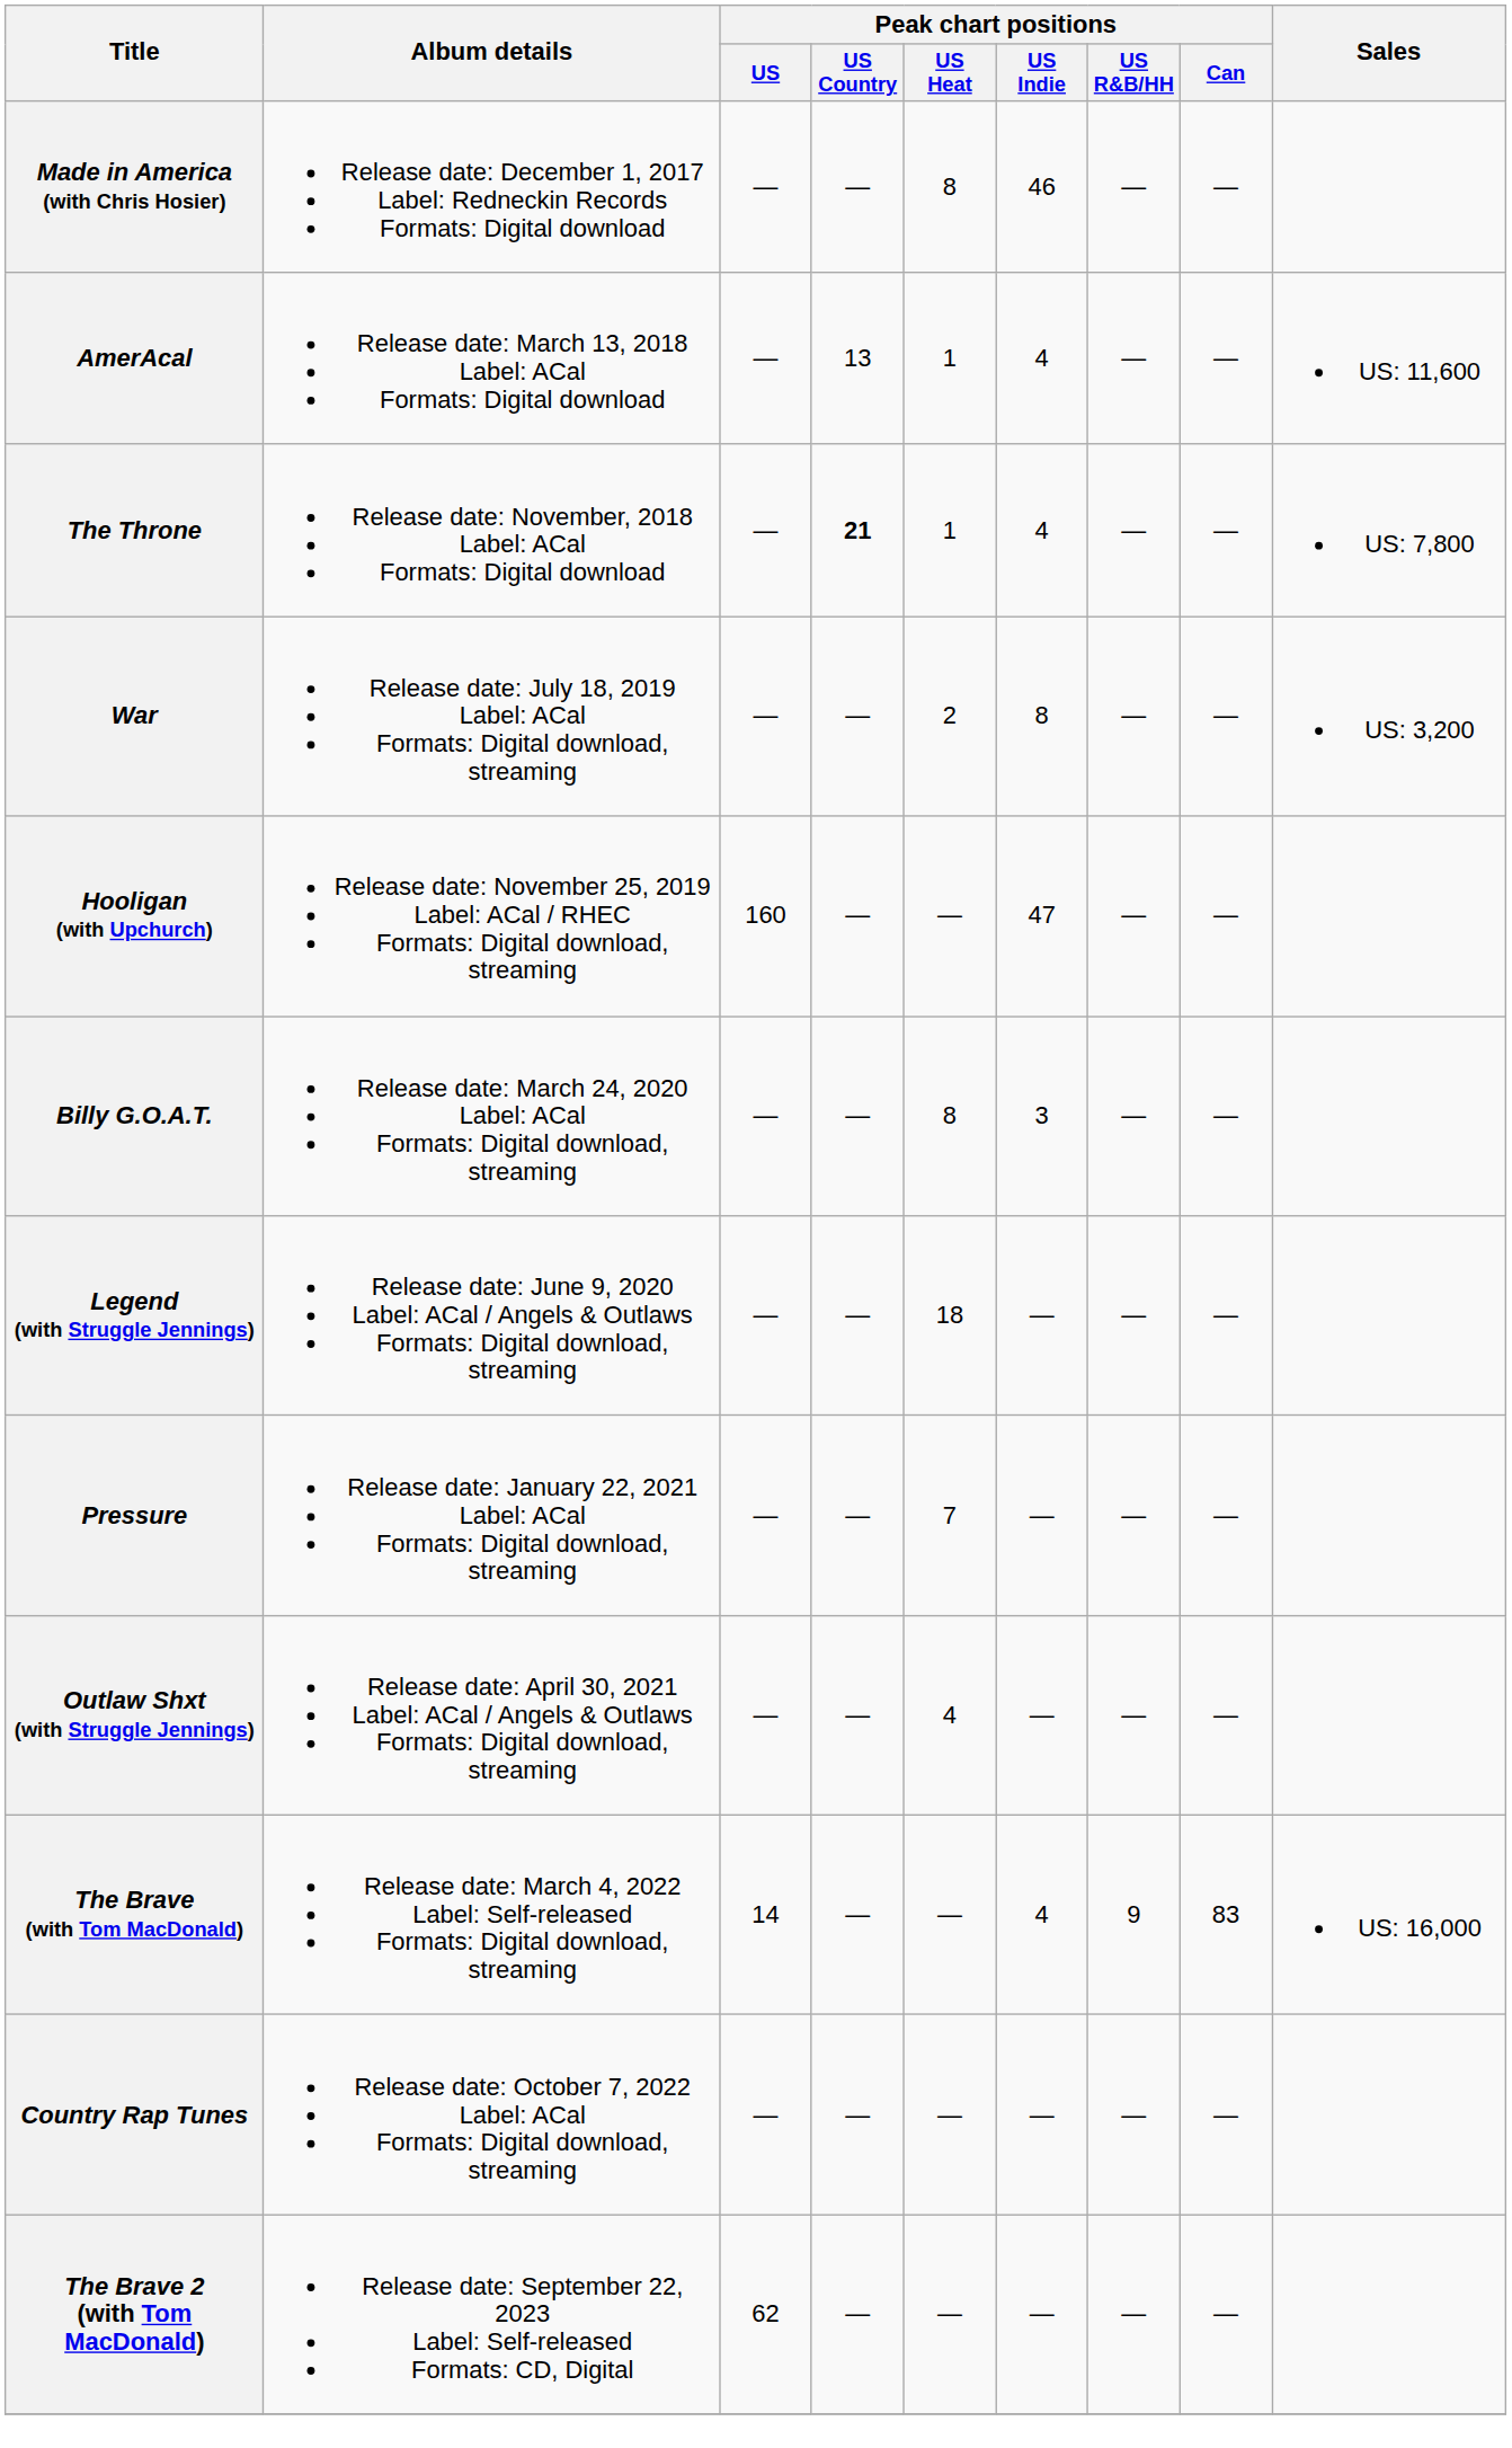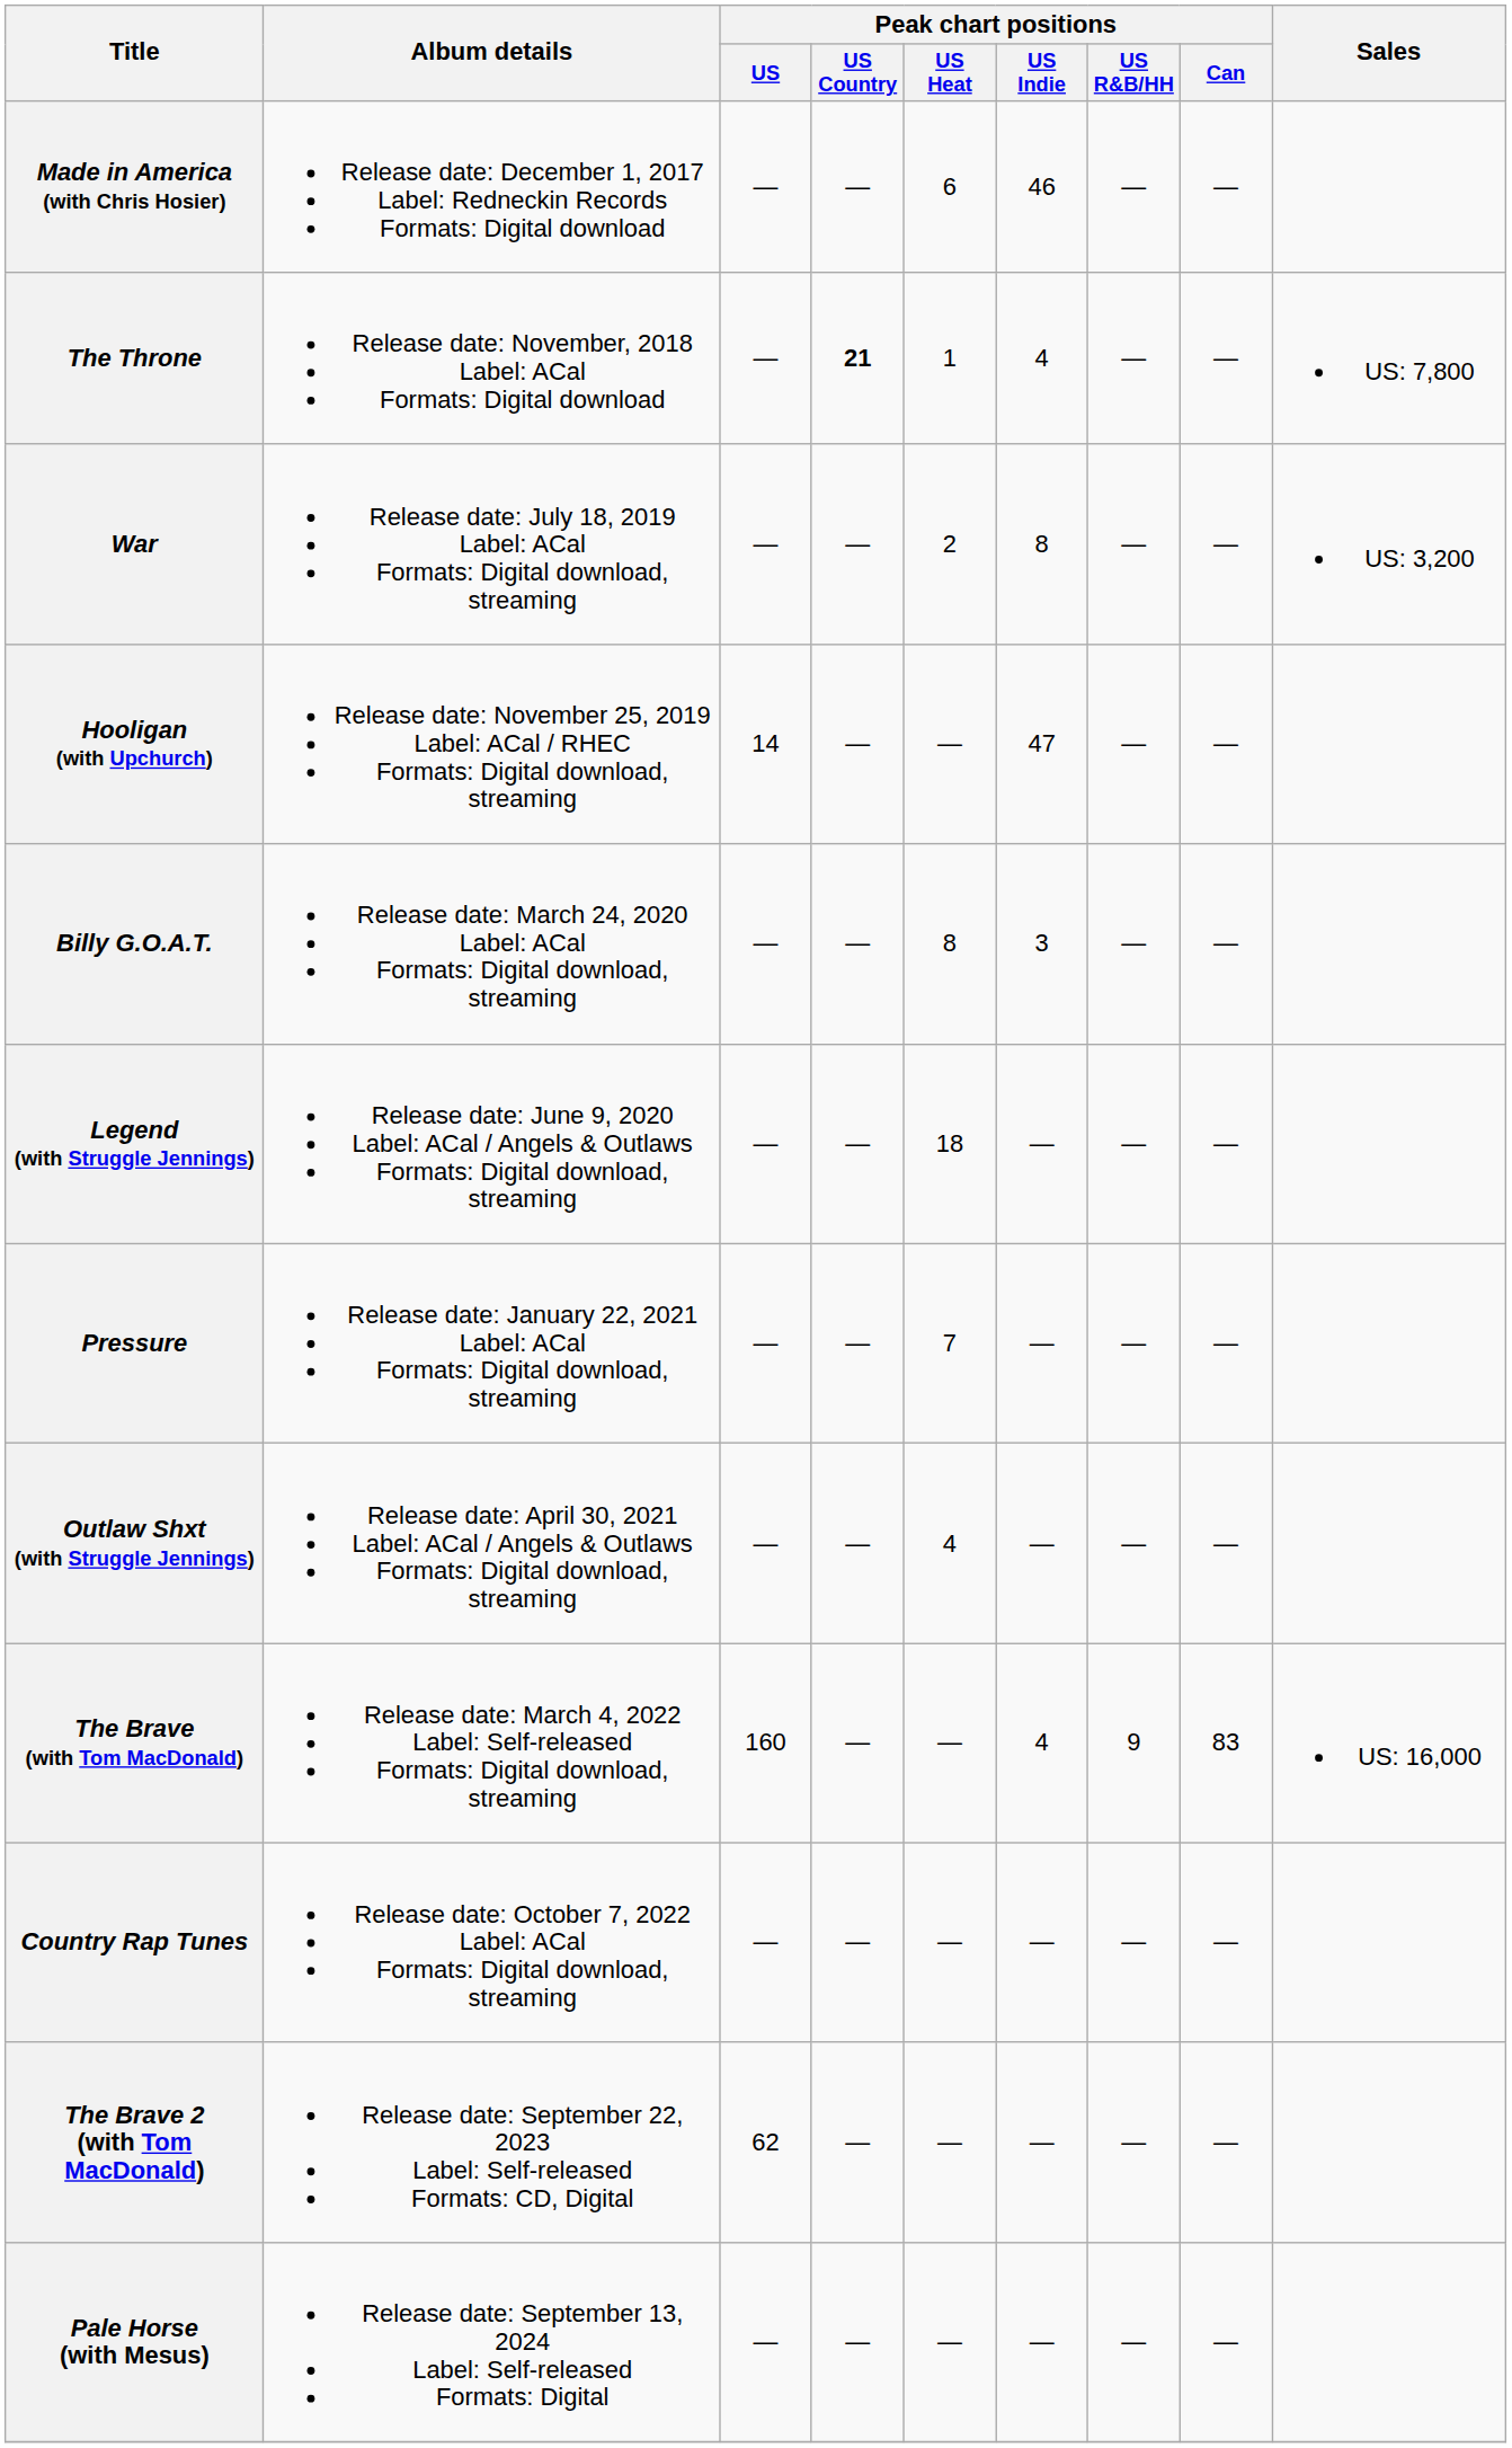Made in America (with Chris Hosier) | Peak chart positions / US Heat: 8 -> 6
- row: AmerAcal | Release date: March 13, 2018 Label: ACal Formats: Digital download | — | 13 | 1 | 4 | — | — | US: 11,600
Hooligan (with Upchurch) | Peak chart positions / US: 160 -> 14
The Brave (with Tom MacDonald) | Peak chart positions / US: 14 -> 160
+ row: Pale Horse (with Mesus) | Release date: September 13, 2024 Label: Self-released Formats: Digital | — | — | — | — | — | —
